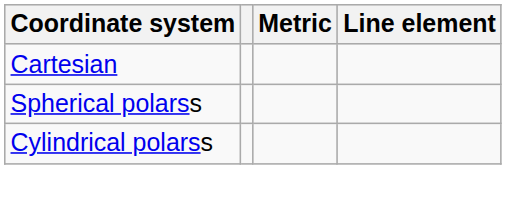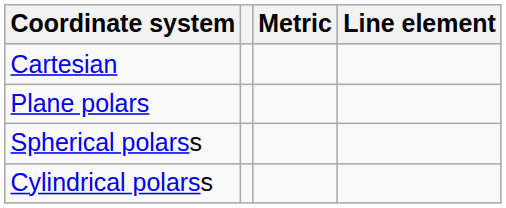+ row: Plane polars
